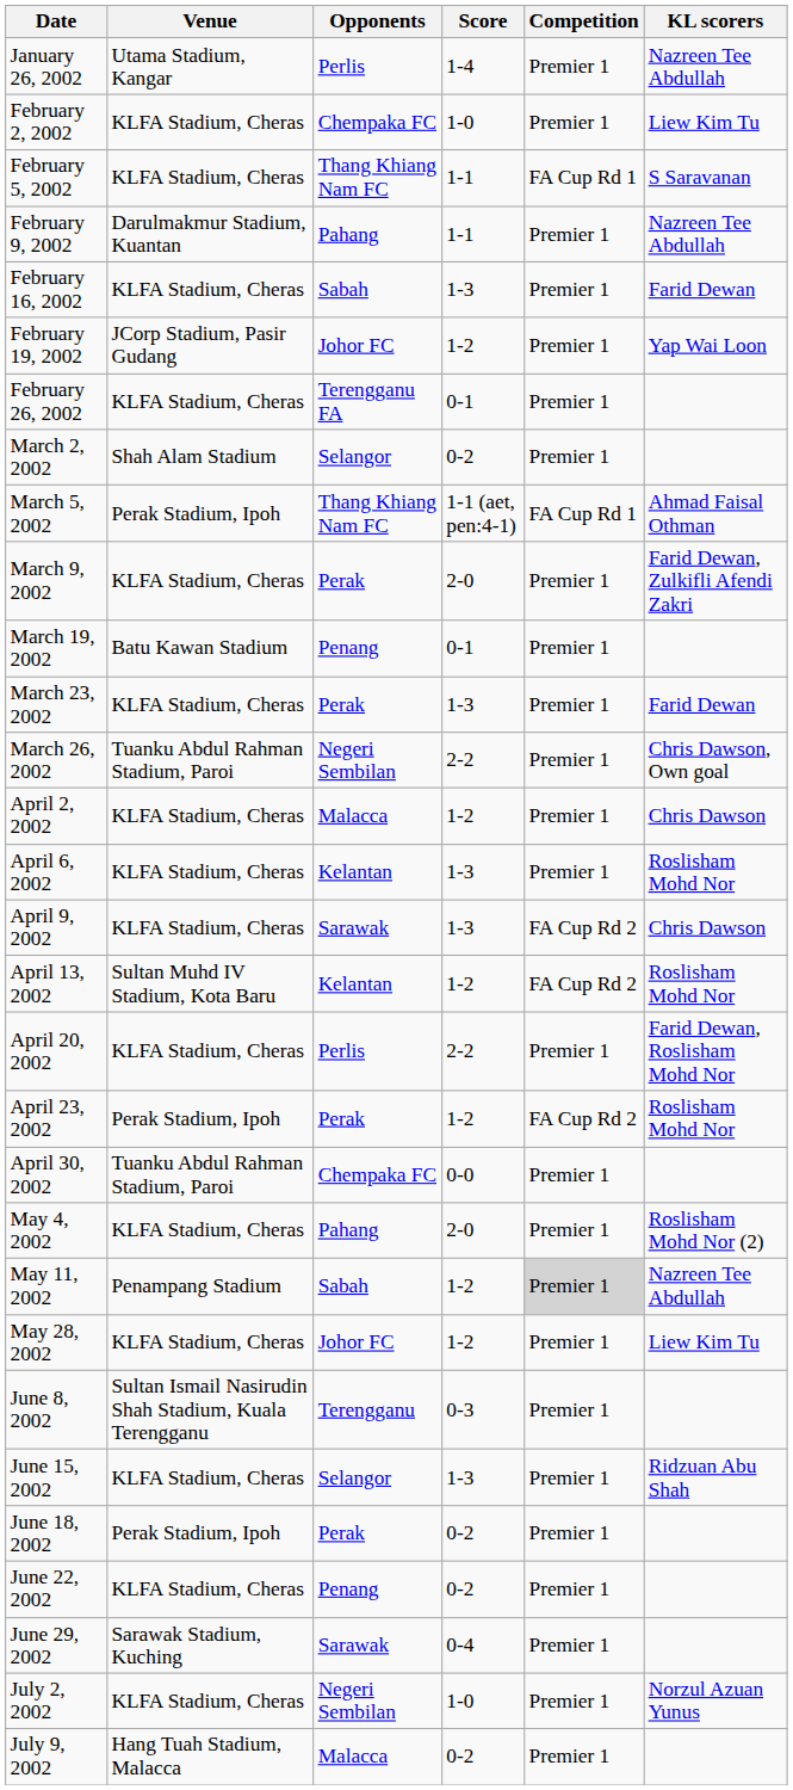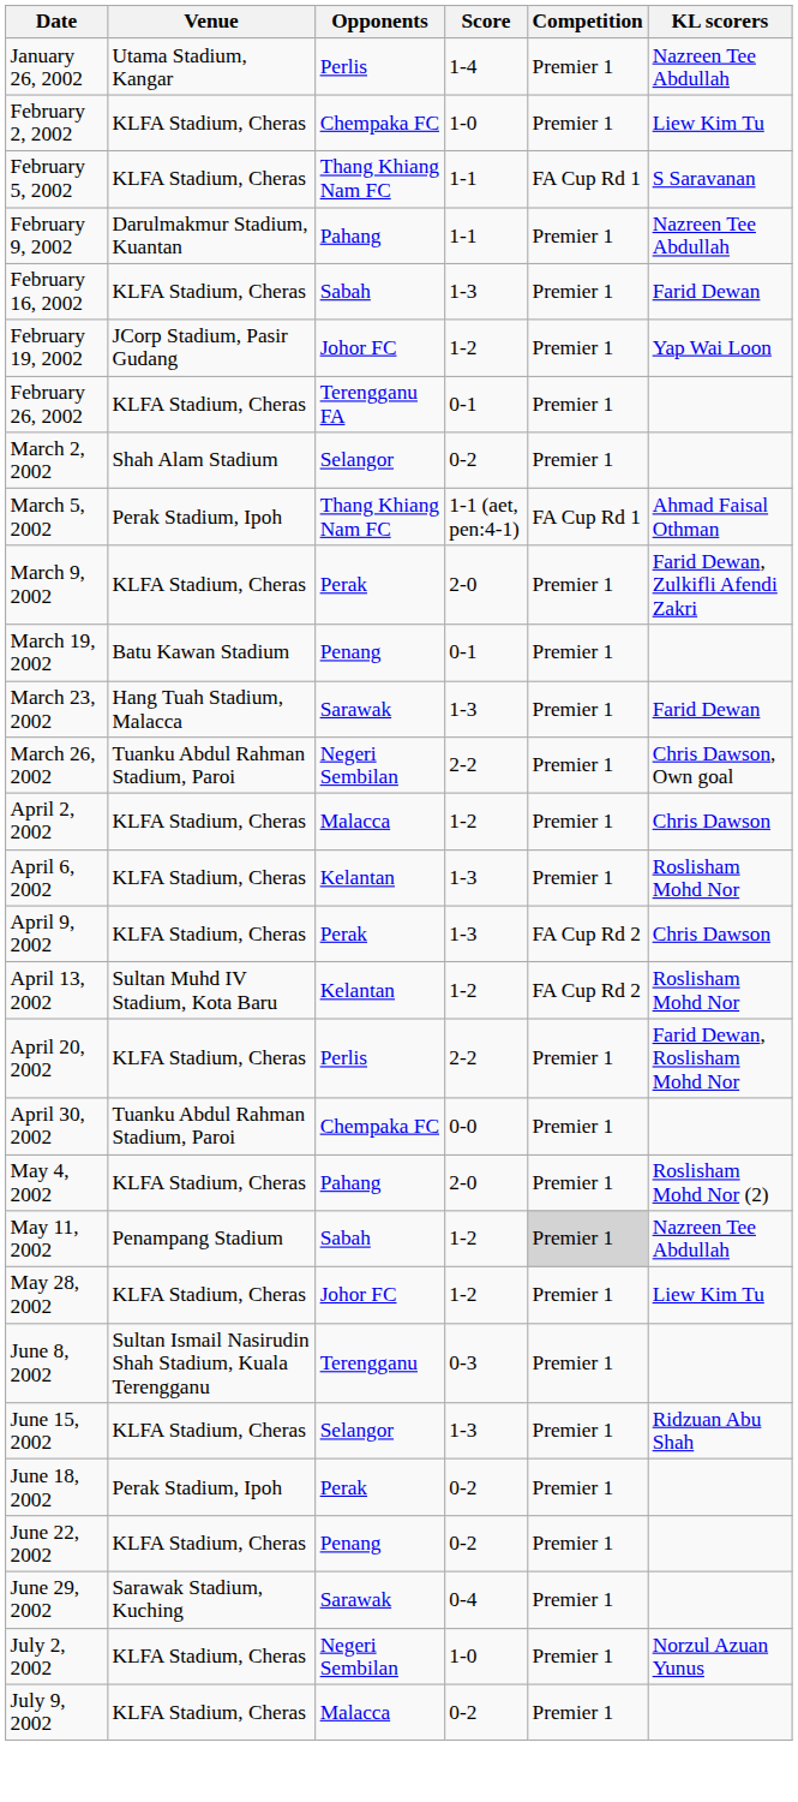March 23, 2002 | Venue: KLFA Stadium, Cheras -> Hang Tuah Stadium, Malacca
March 23, 2002 | Opponents: Perak -> Sarawak
April 9, 2002 | Opponents: Sarawak -> Perak
- row: April 23, 2002 | Perak Stadium, Ipoh | Perak | 1-2 | FA Cup Rd 2 | Roslisham Mohd Nor
July 9, 2002 | Venue: Hang Tuah Stadium, Malacca -> KLFA Stadium, Cheras
